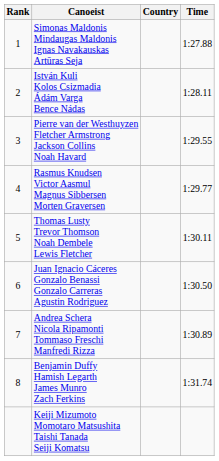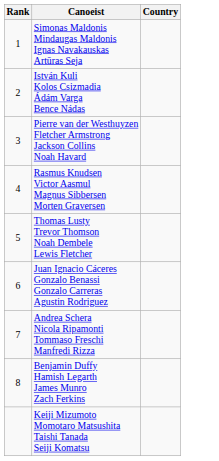- column: Time | 1:27.88 | 1:28.11 | 1:29.55 | 1:29.77 | 1:30.11 | 1:30.50 | 1:30.89 | 1:31.74
